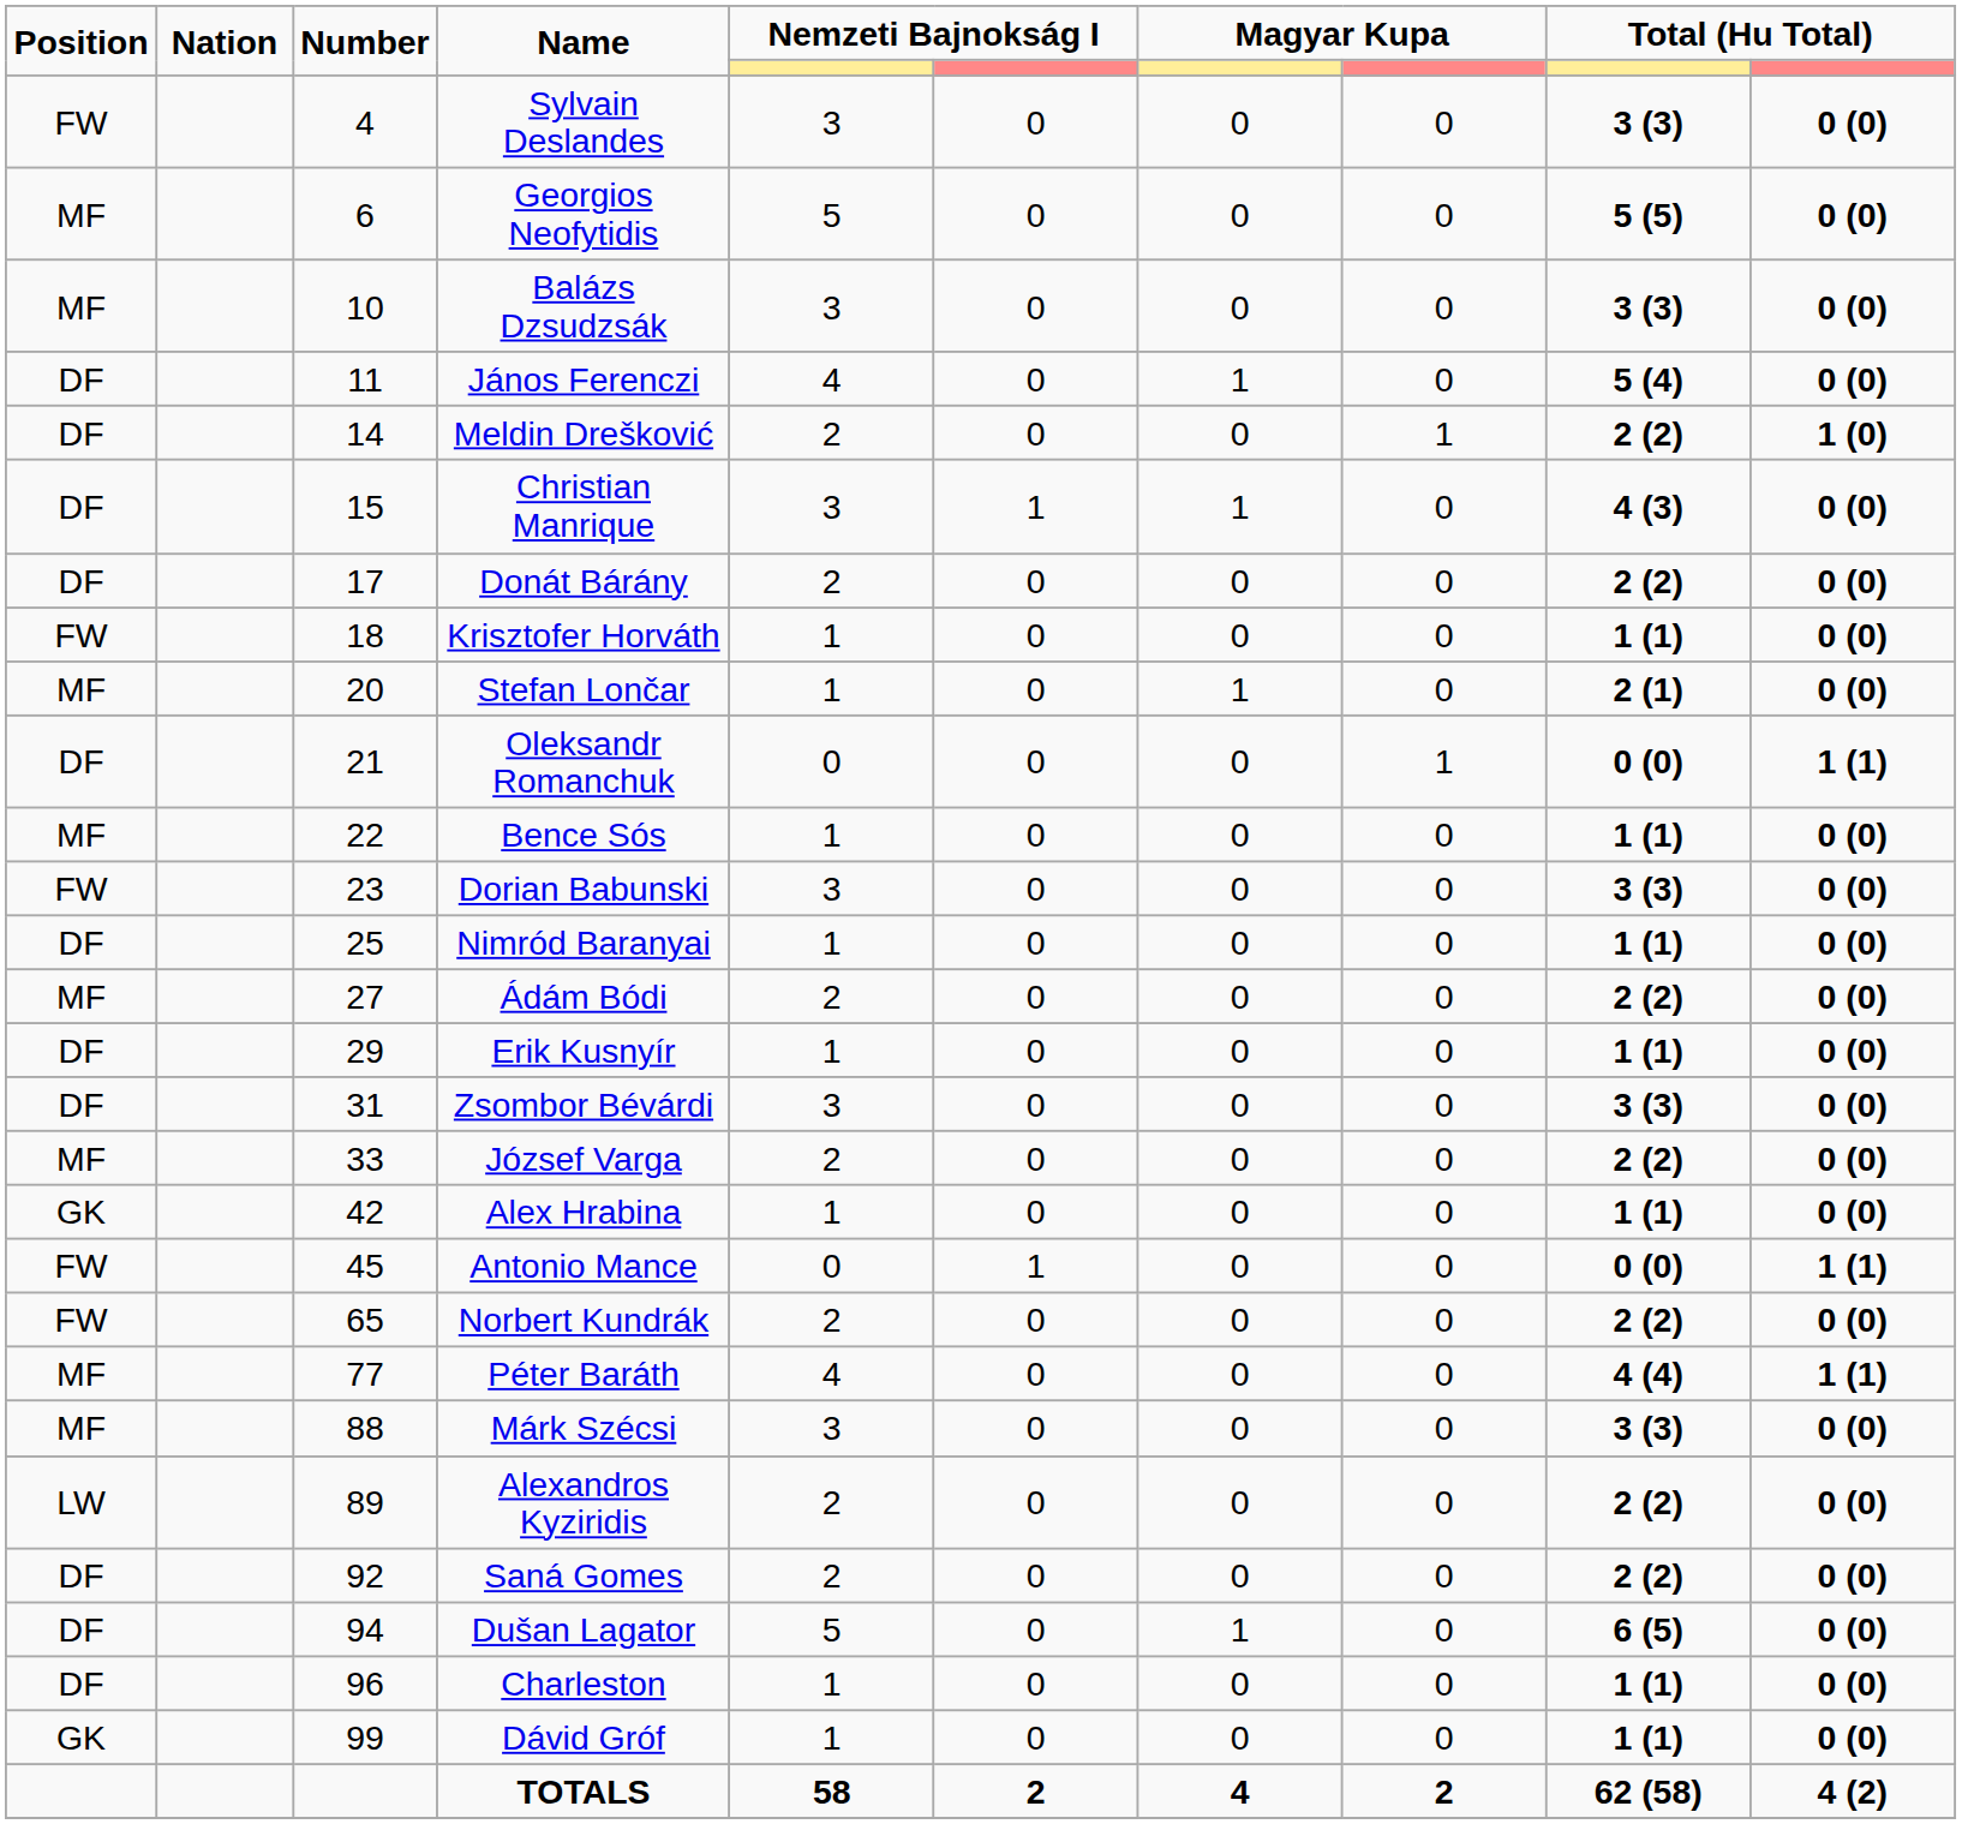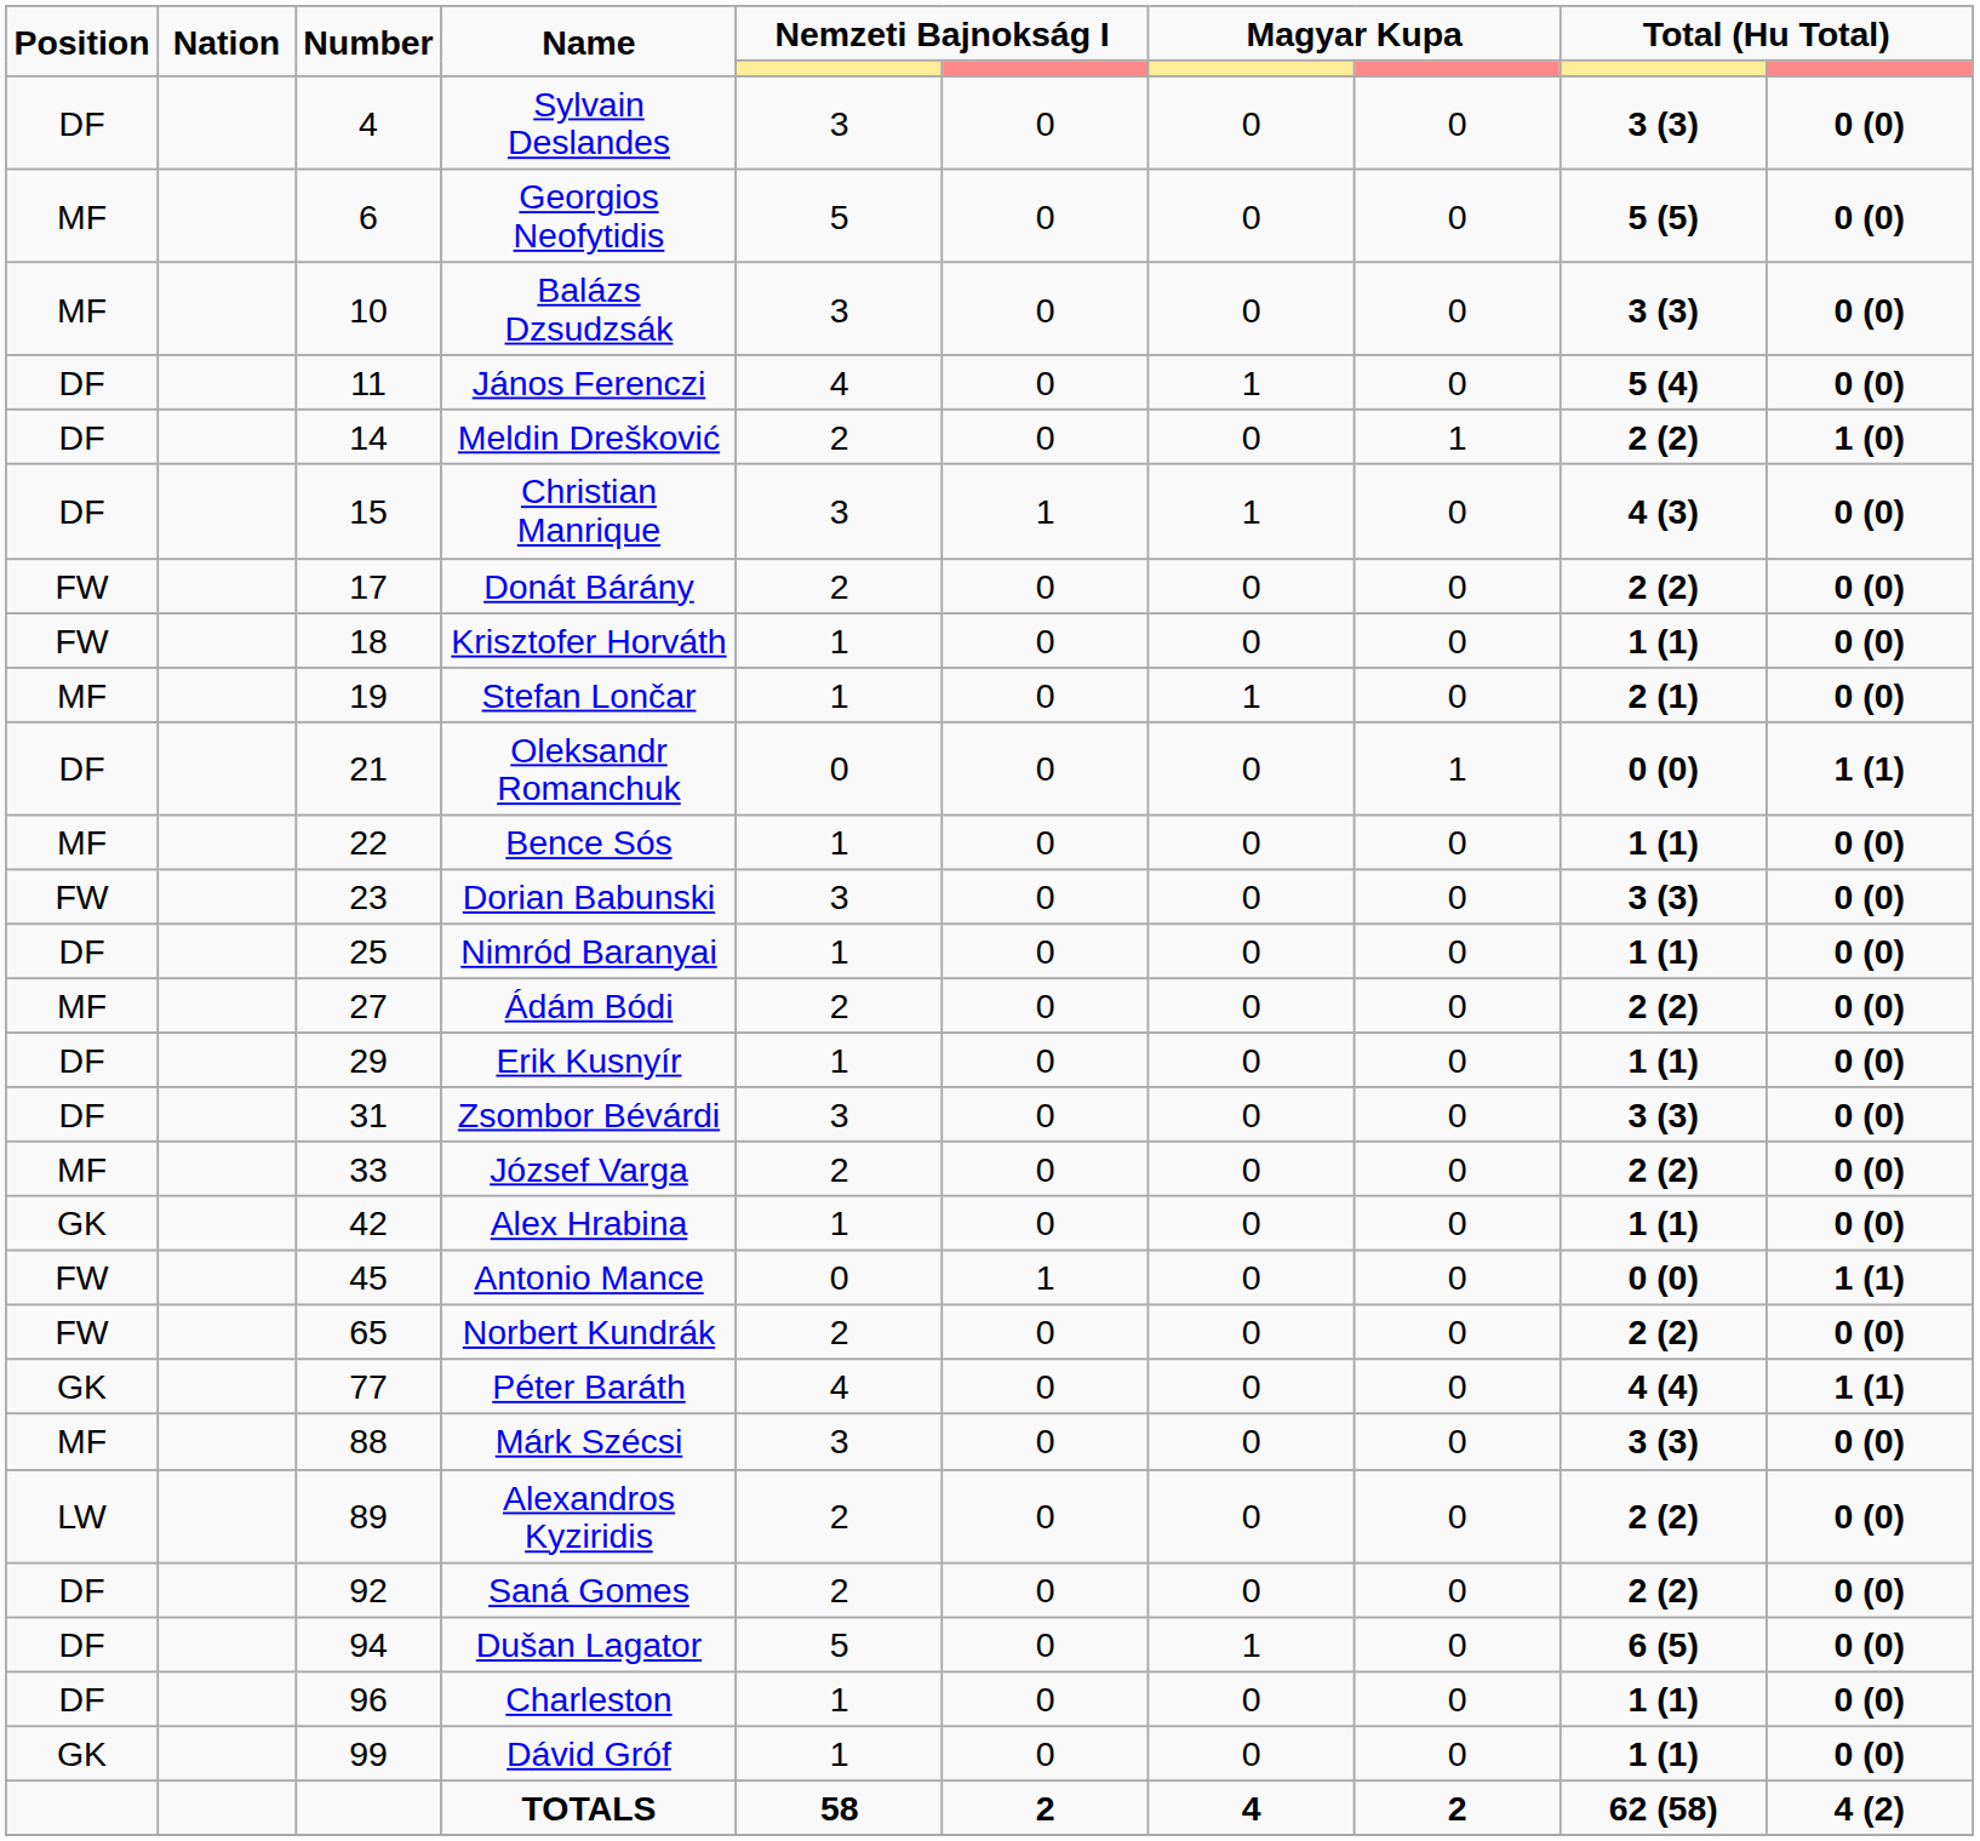Sylvain Deslandes | Position: FW -> DF
Donát Bárány | Position: DF -> FW
Stefan Lončar | Number: 20 -> 19
Péter Baráth | Position: MF -> GK
